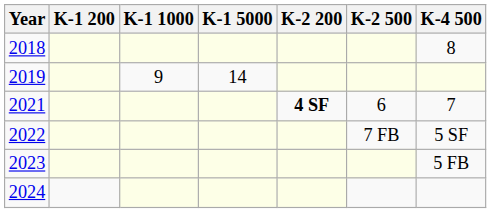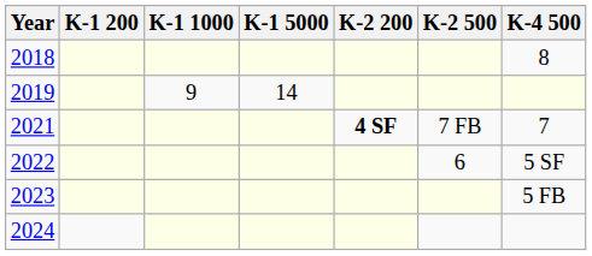2021 | K-2 500: 6 -> 7 FB
2022 | K-2 500: 7 FB -> 6
